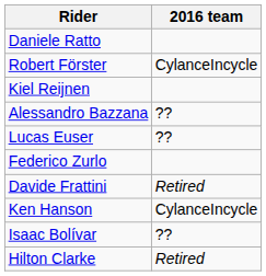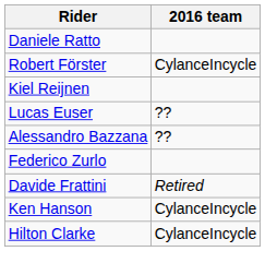rows swapped: Alessandro Bazzana <-> Lucas Euser
- row: Isaac Bolívar | ??
Hilton Clarke | 2016 team: Retired -> CylanceIncycle
